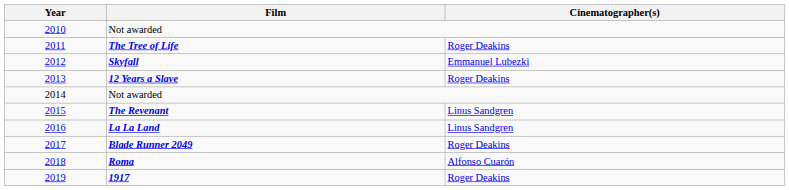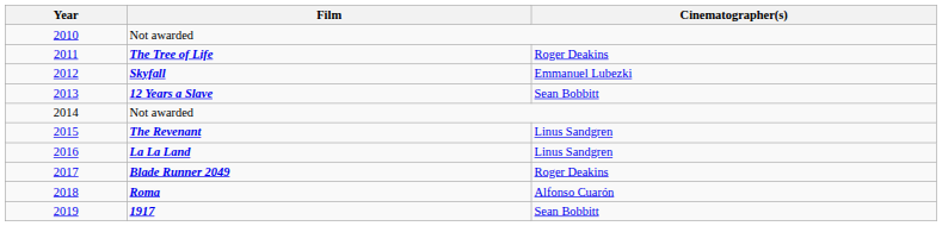12 Years a Slave | Cinematographer(s): Roger Deakins -> Sean Bobbitt
1917 | Cinematographer(s): Roger Deakins -> Sean Bobbitt
